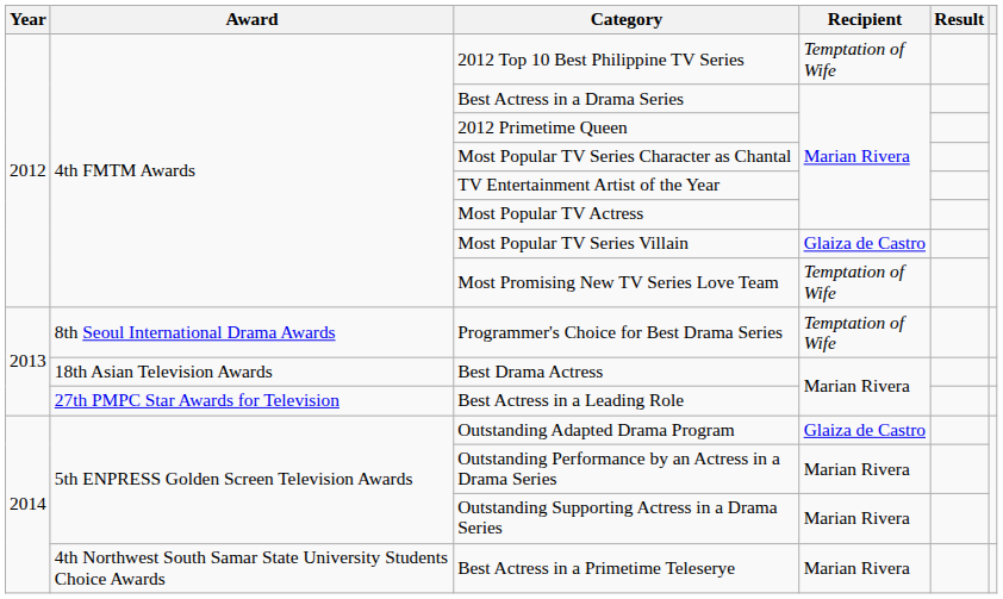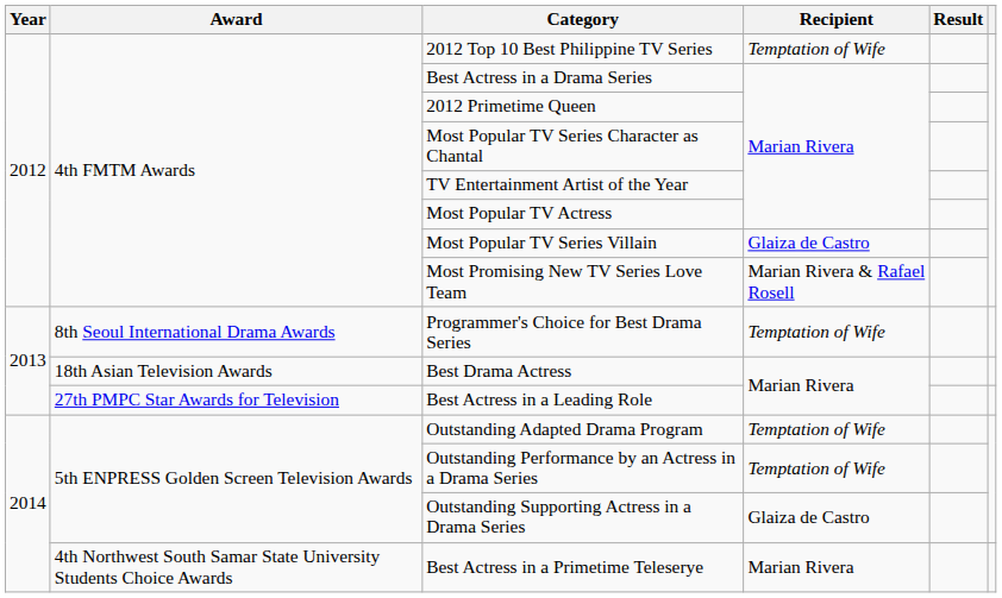Most Promising New TV Series Love Team | Recipient: Temptation of Wife -> Marian Rivera & Rafael Rosell
Outstanding Adapted Drama Program | Recipient: Glaiza de Castro -> Temptation of Wife
Outstanding Performance by an Actress in a Drama Series | Recipient: Marian Rivera -> Temptation of Wife
Outstanding Supporting Actress in a Drama Series | Recipient: Marian Rivera -> Glaiza de Castro
